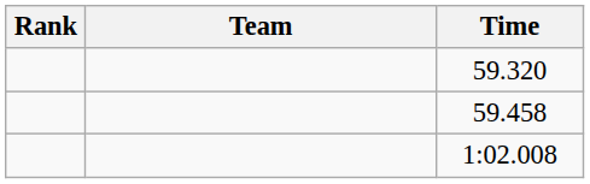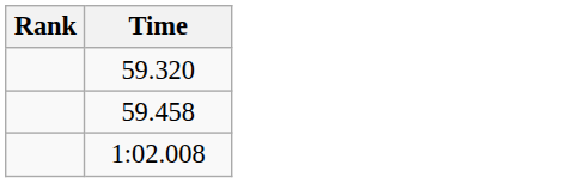- column: Team
